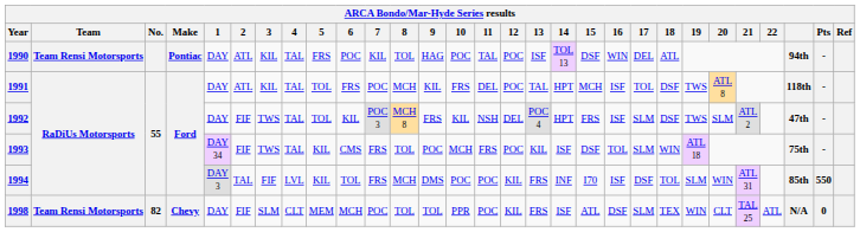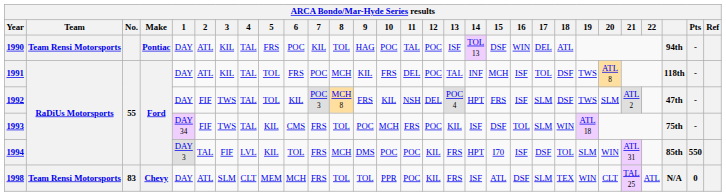1991 | 14: HPT -> INF
1994 | 14: INF -> HPT
1998 | No.: 82 -> 83
1998 | 2: FIF -> ATL
1998 | 7: POC -> FRS
